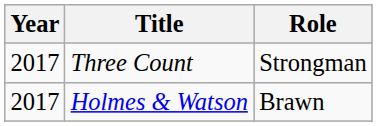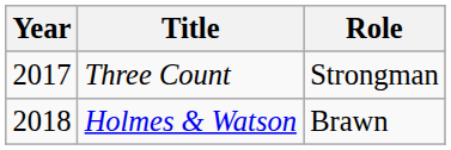Holmes & Watson | Year: 2017 -> 2018
